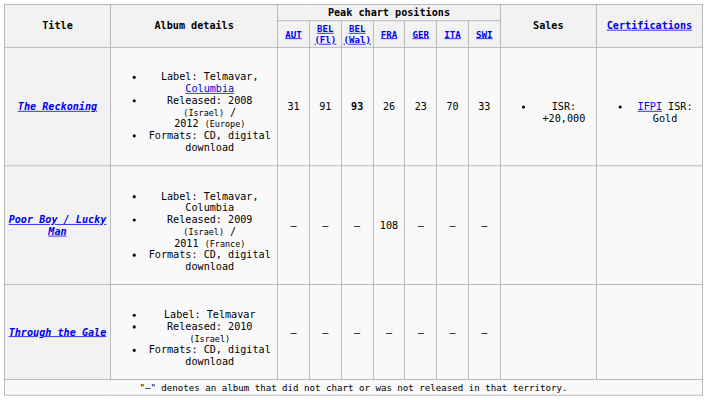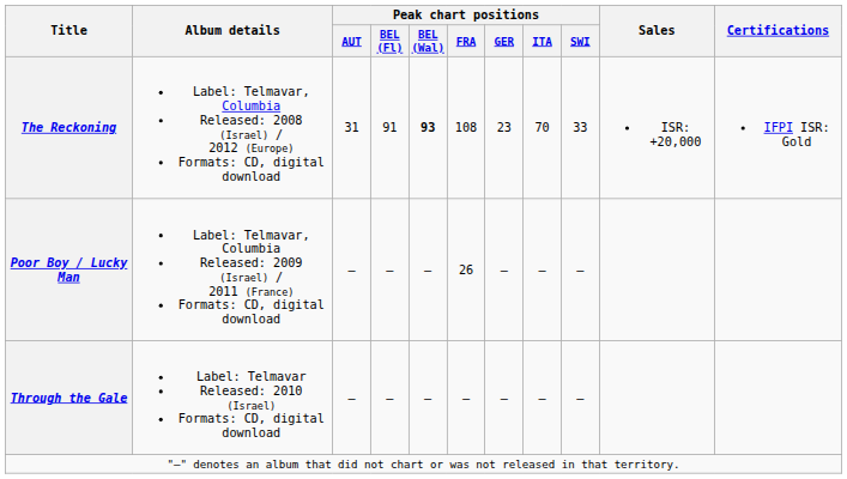The Reckoning | Peak chart positions / FRA: 26 -> 108
Poor Boy / Lucky Man | Peak chart positions / FRA: 108 -> 26
